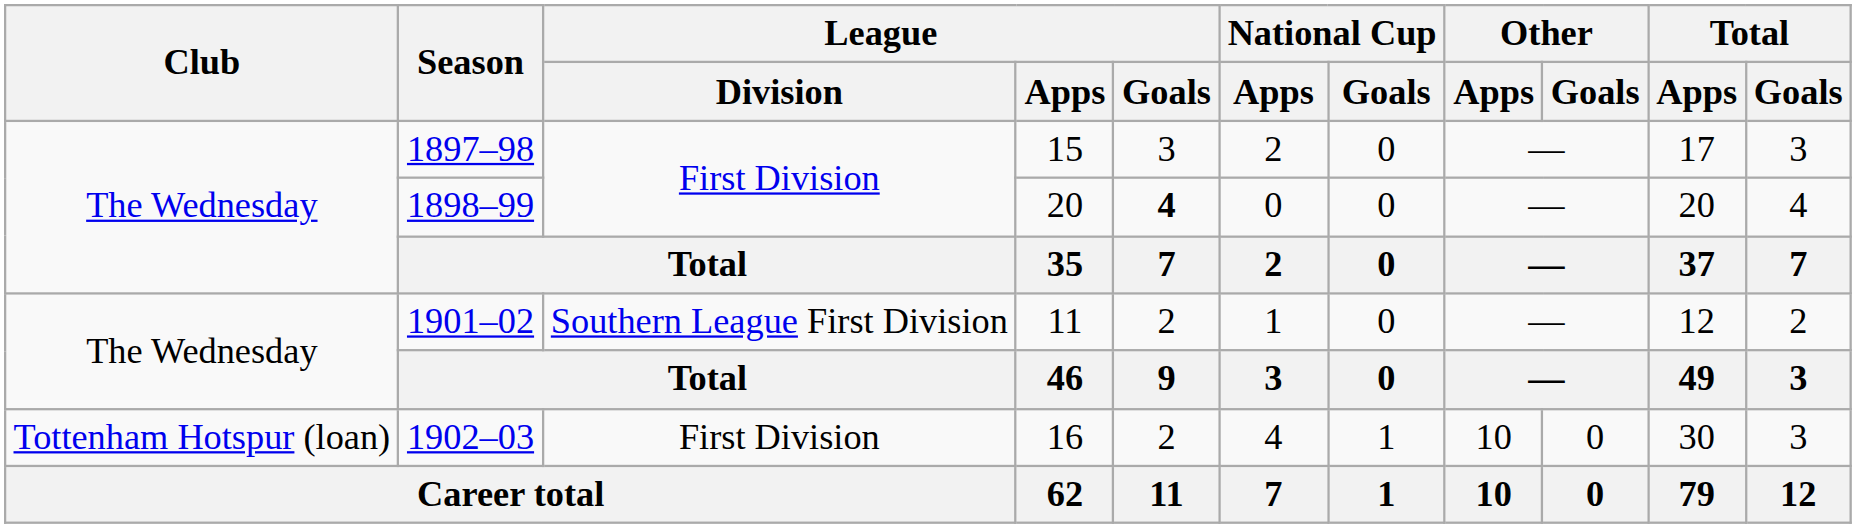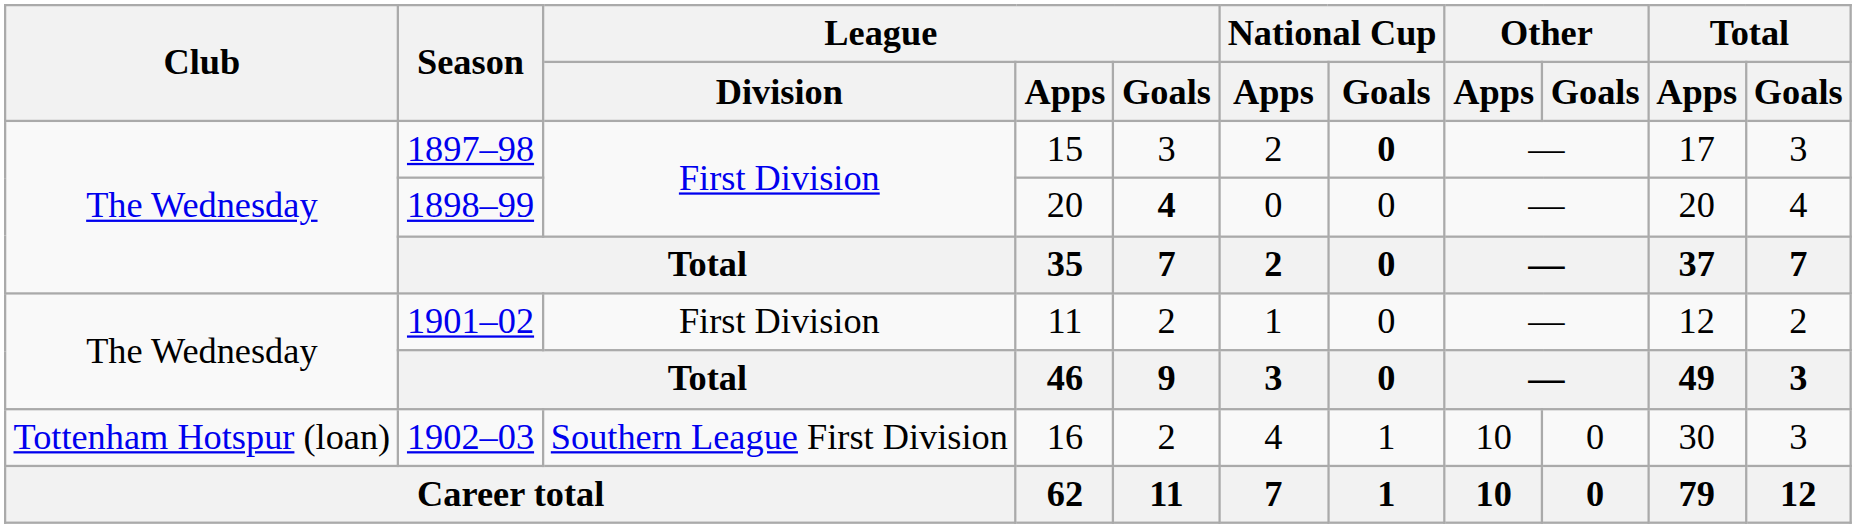1897–98 | National Cup / Goals: normal -> bold
1901–02 | League / Division: Southern League First Division -> First Division
1902–03 | League / Division: First Division -> Southern League First Division
